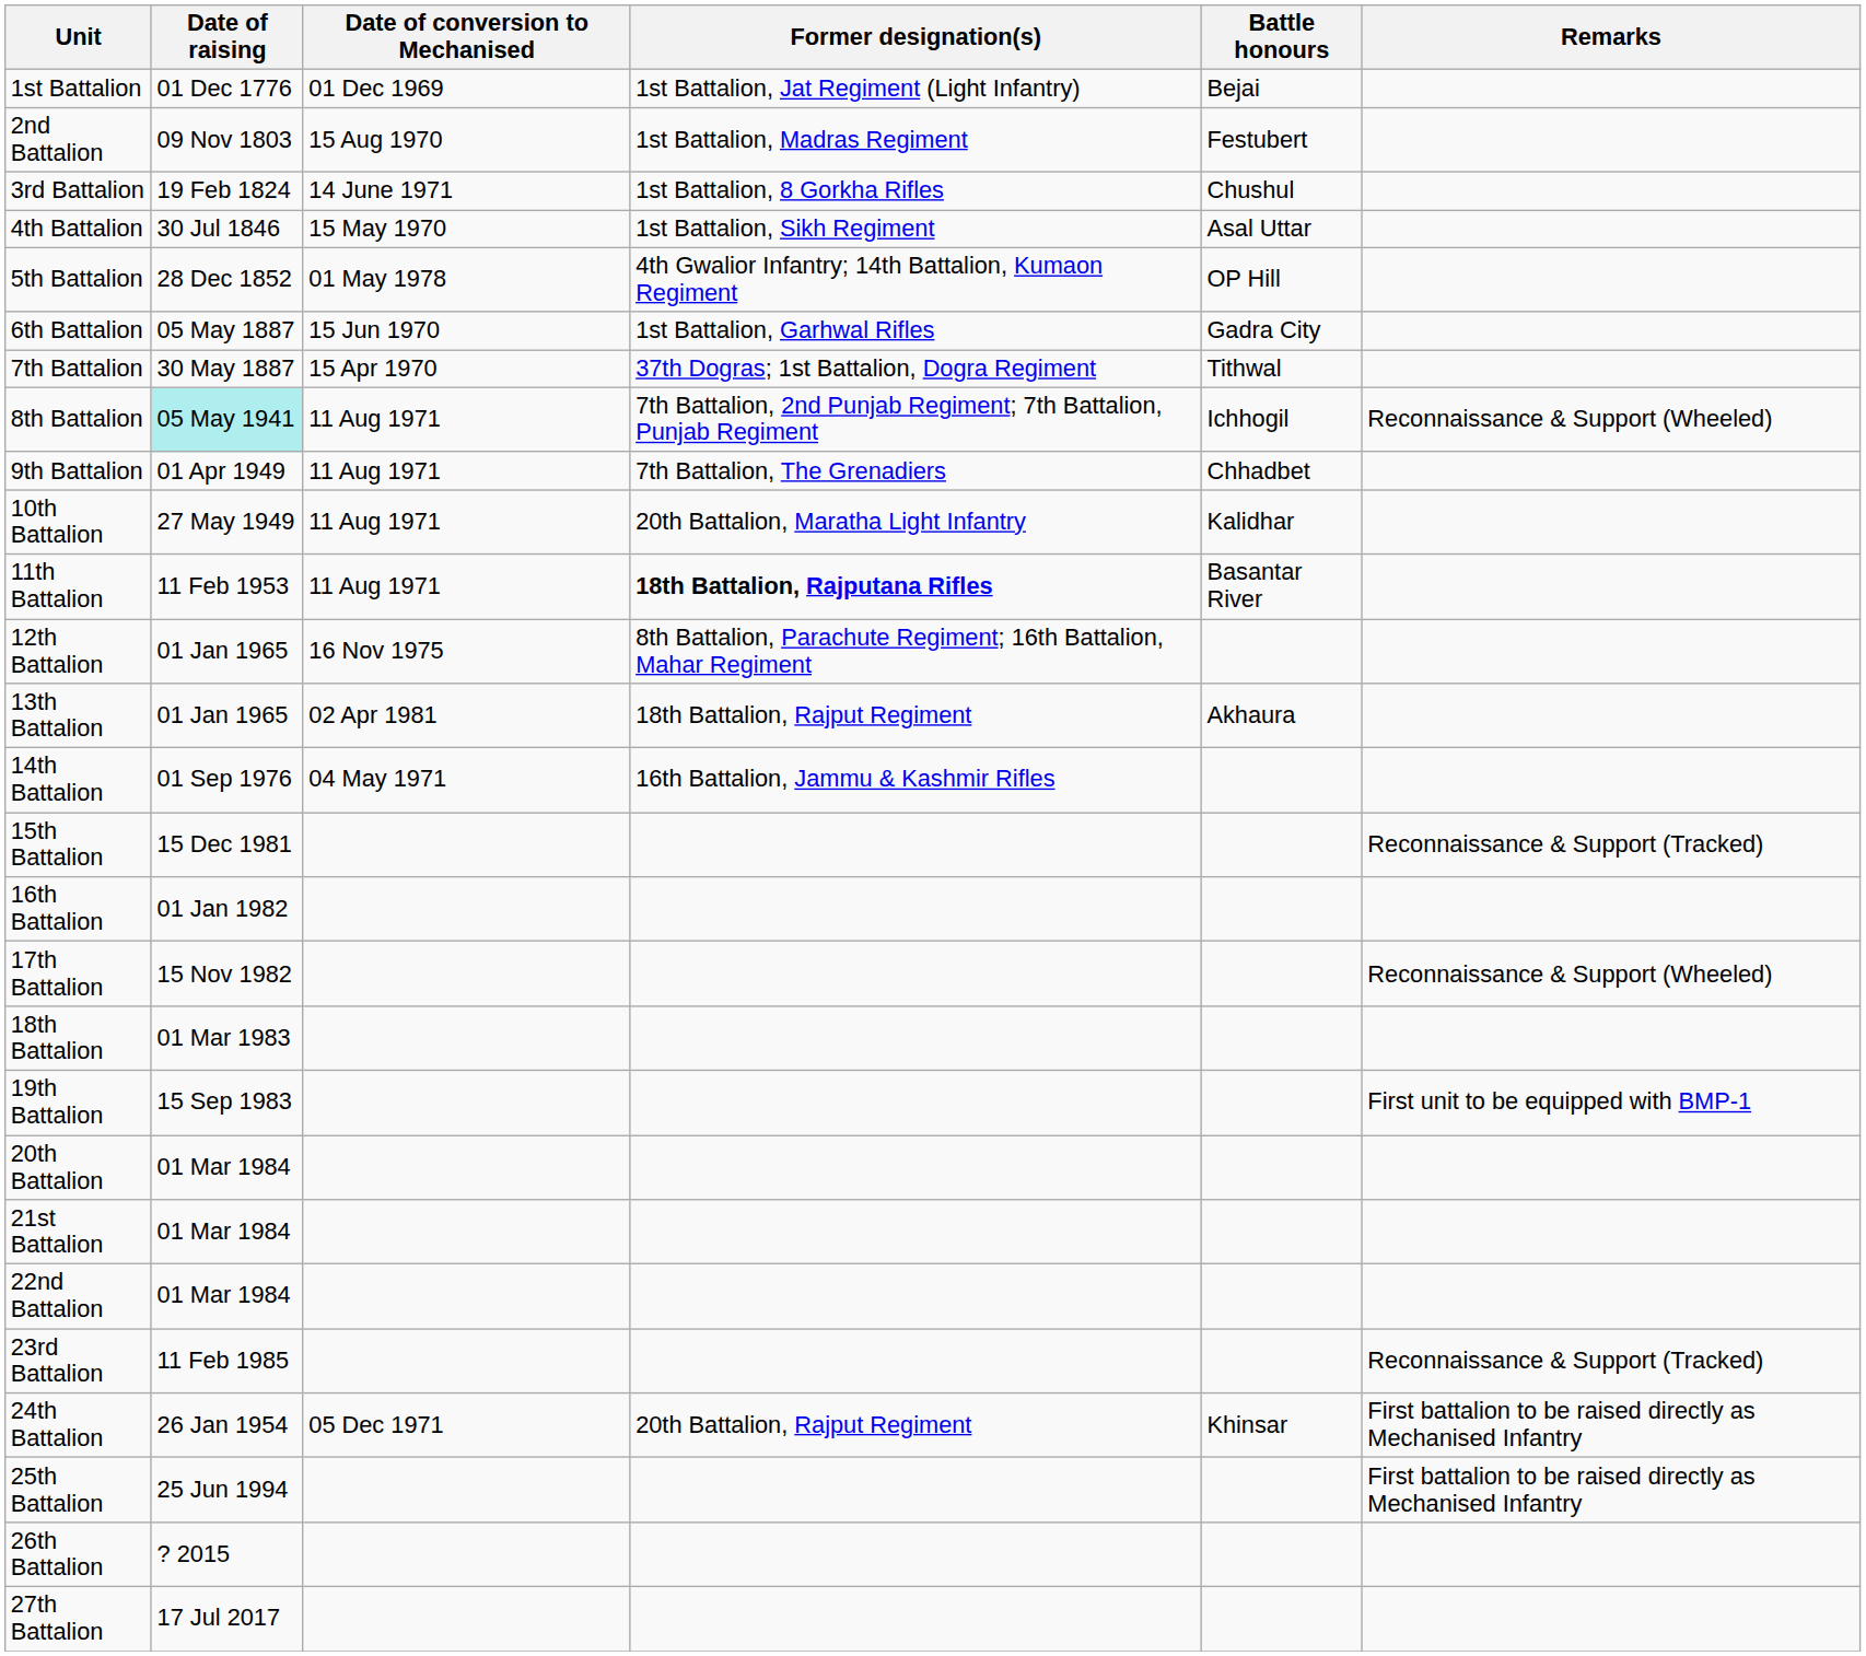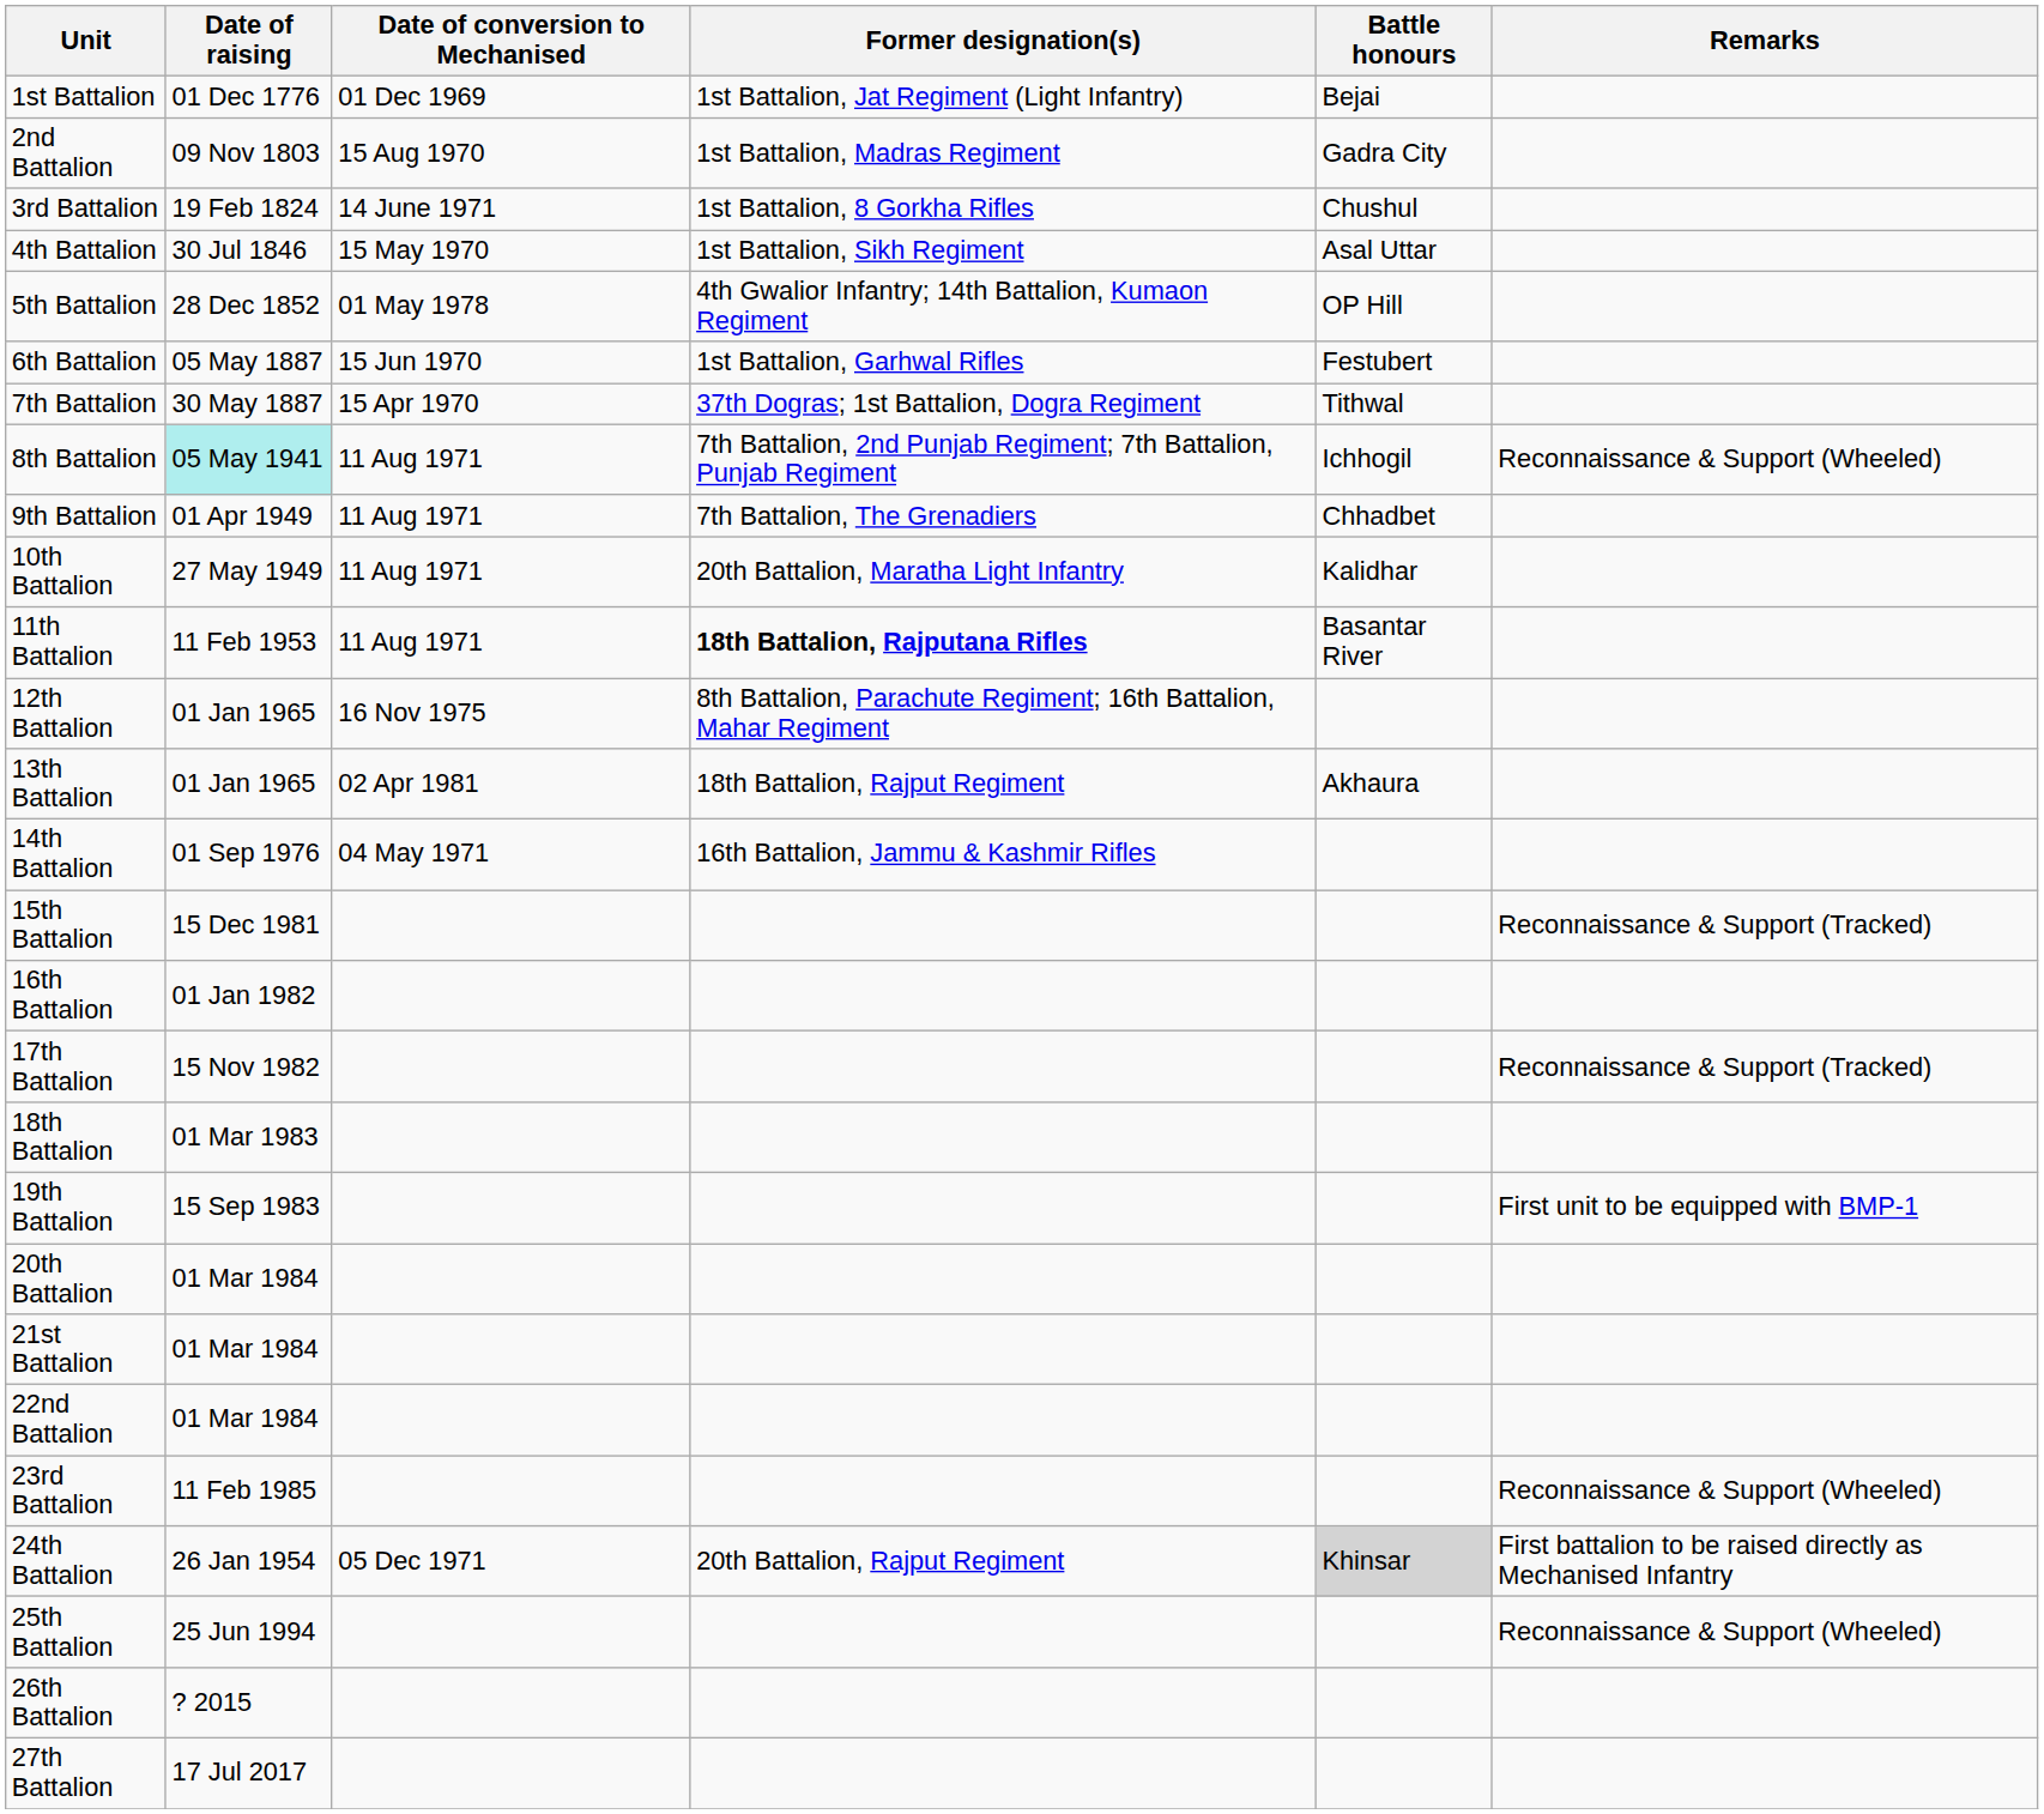2nd Battalion | Battle honours: Festubert -> Gadra City
6th Battalion | Battle honours: Gadra City -> Festubert
17th Battalion | Remarks: Reconnaissance & Support (Wheeled) -> Reconnaissance & Support (Tracked)
23rd Battalion | Remarks: Reconnaissance & Support (Tracked) -> Reconnaissance & Support (Wheeled)
24th Battalion | Battle honours: no background -> lightgrey background
25th Battalion | Remarks: First battalion to be raised directly as Mechanised Infantry -> Reconnaissance & Support (Wheeled)
